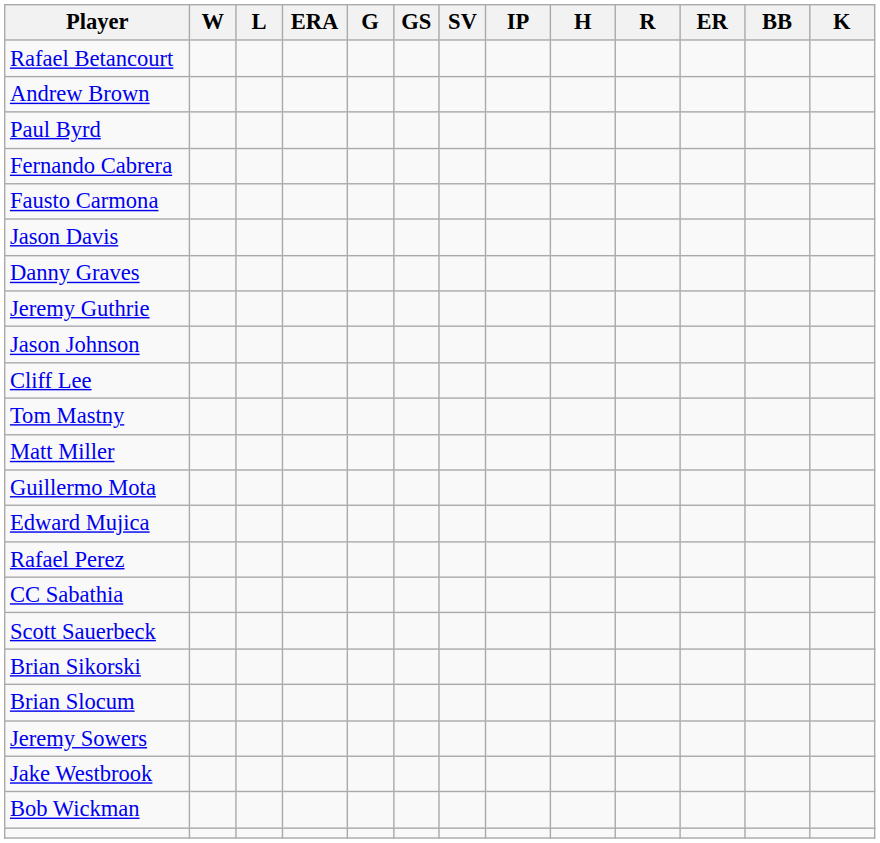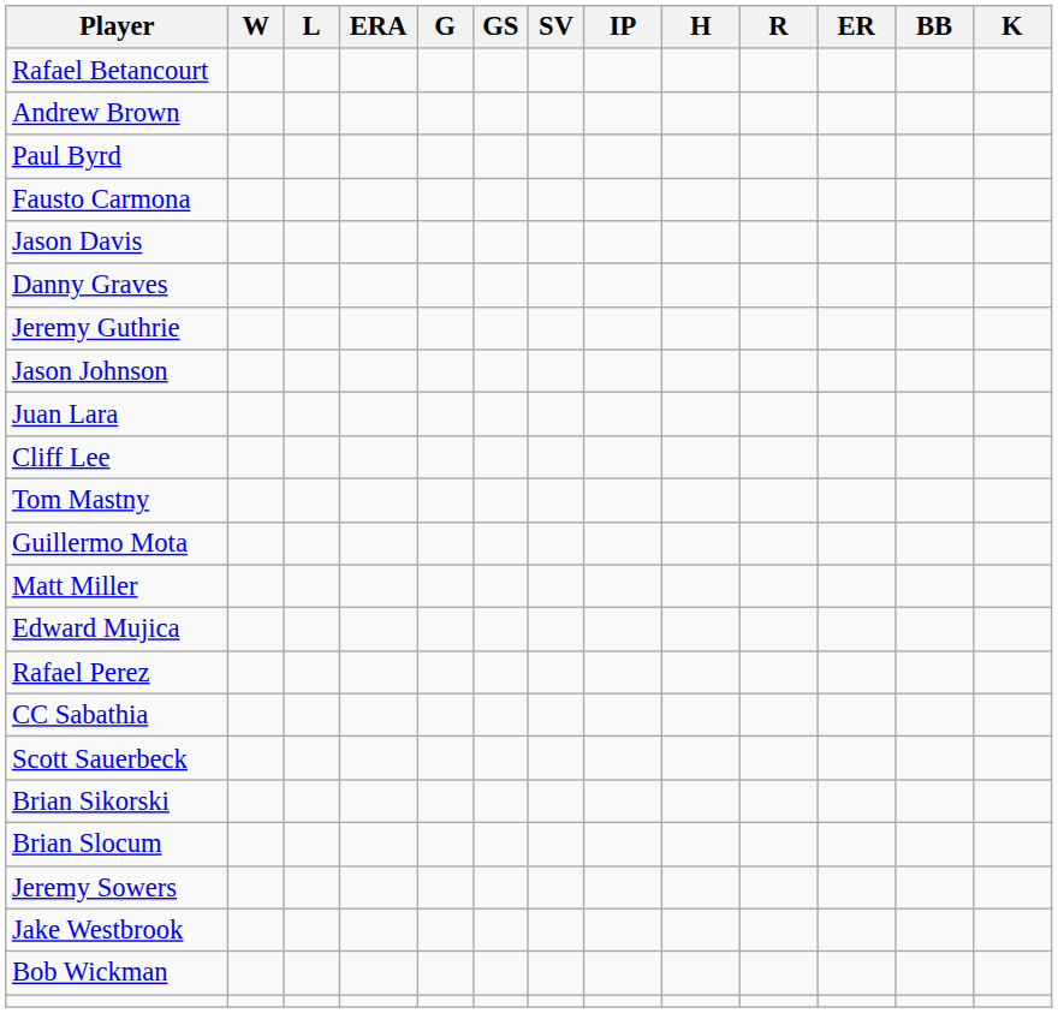- row: Fernando Cabrera
+ row: Juan Lara
rows swapped: Matt Miller <-> Guillermo Mota
